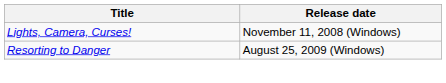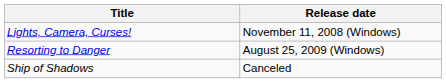+ row: Ship of Shadows | Canceled
